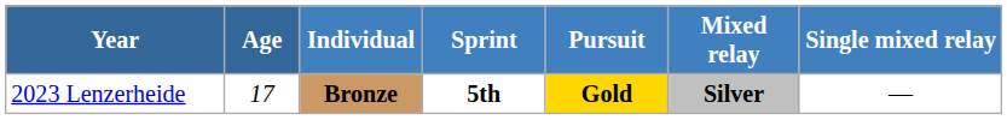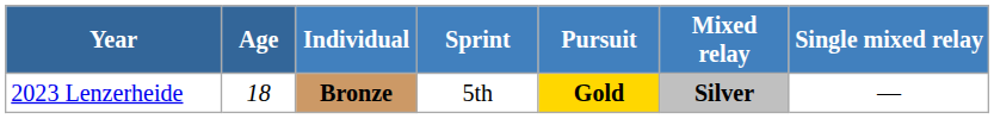2023 Lenzerheide | Age: 17 -> 18
2023 Lenzerheide | Sprint: bold -> normal
